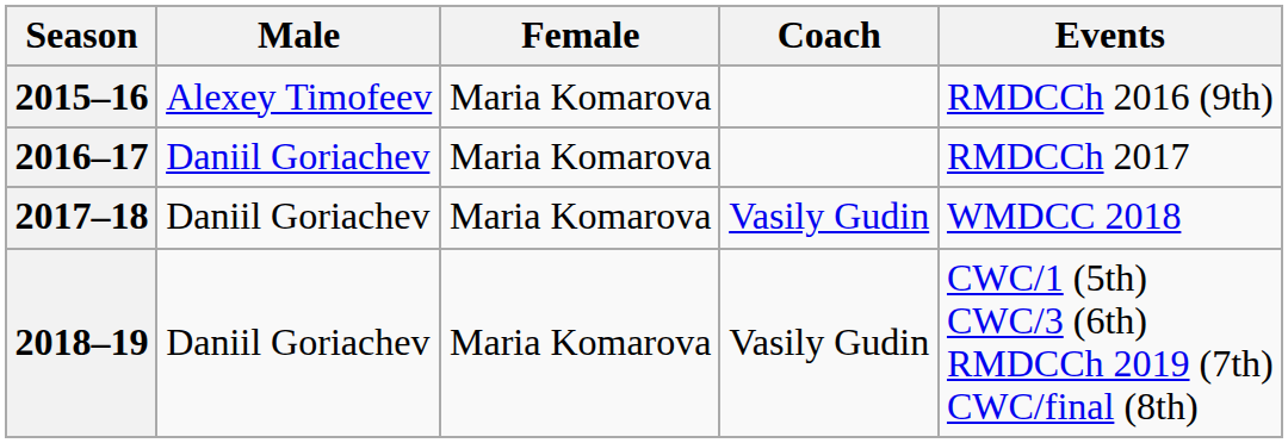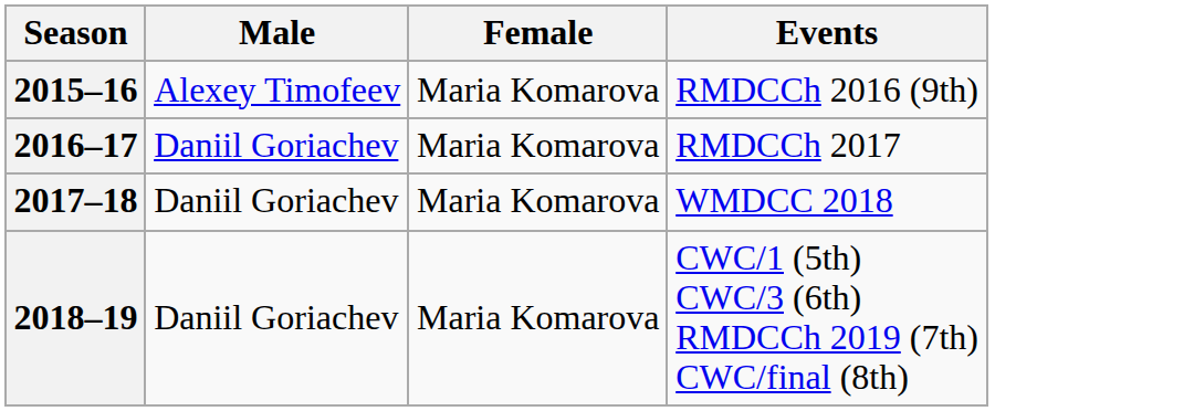- column: Coach | Vasily Gudin | Vasily Gudin
